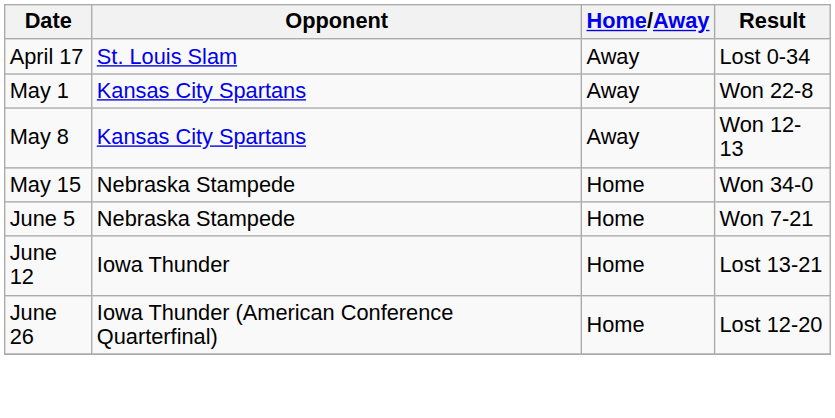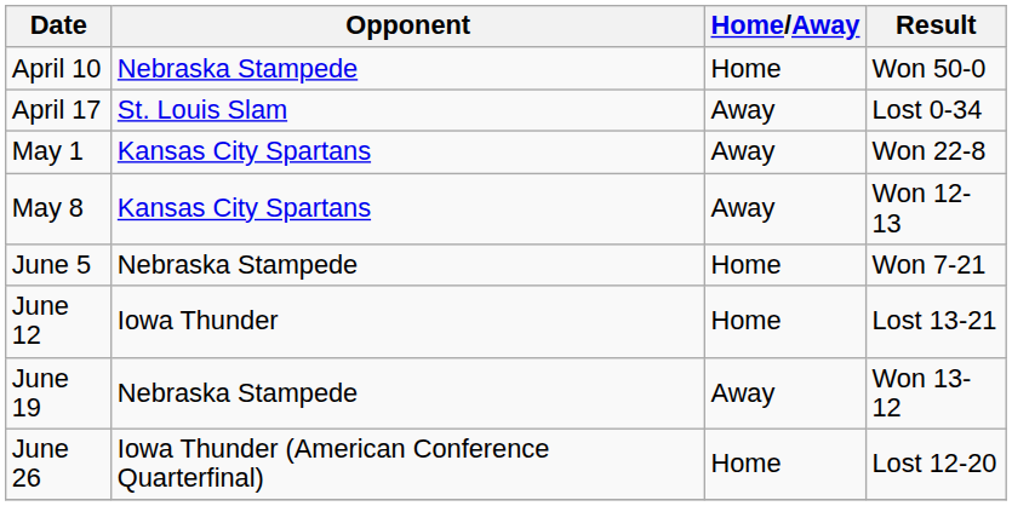+ row: April 10 | Nebraska Stampede | Home | Won 50-0
- row: May 15 | Nebraska Stampede | Home | Won 34-0
+ row: June 19 | Nebraska Stampede | Away | Won 13-12
